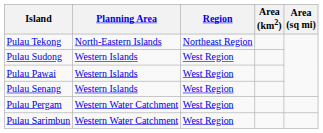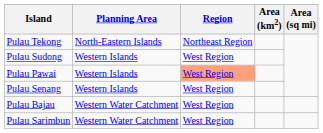Pulau Pawai | Region: no background -> lightsalmon background
+ row: Pulau Bajau | Western Water Catchment | West Region
- row: Pulau Pergam | Western Water Catchment | West Region
